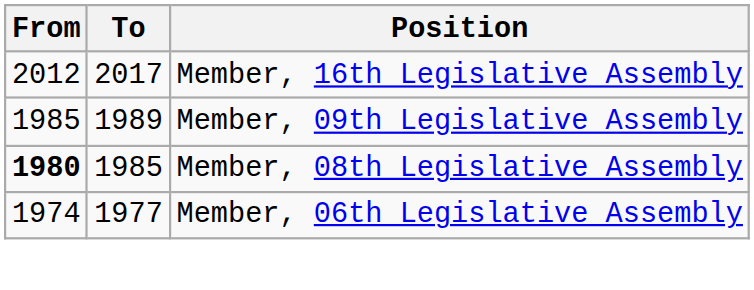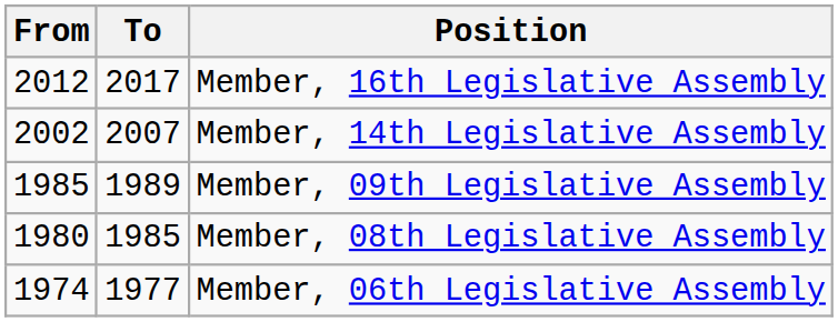+ row: 2002 | 2007 | Member, 14th Legislative Assembly
Member, 08th Legislative Assembly | From: bold -> normal
